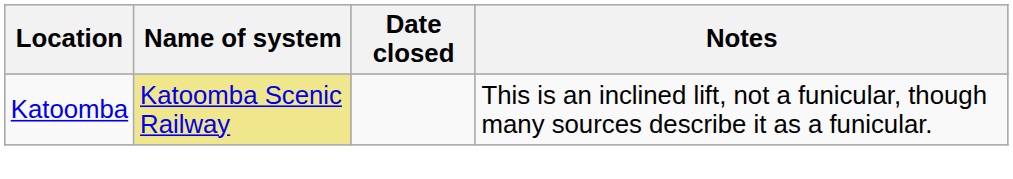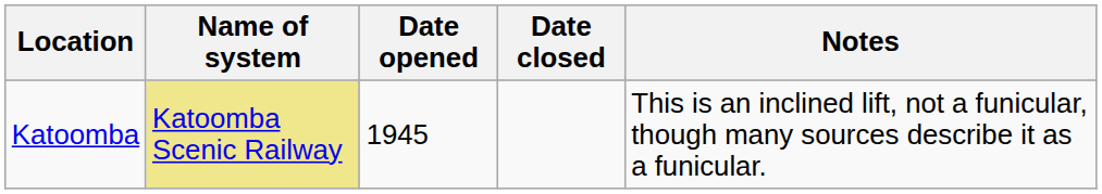+ column: Date opened | 1945
